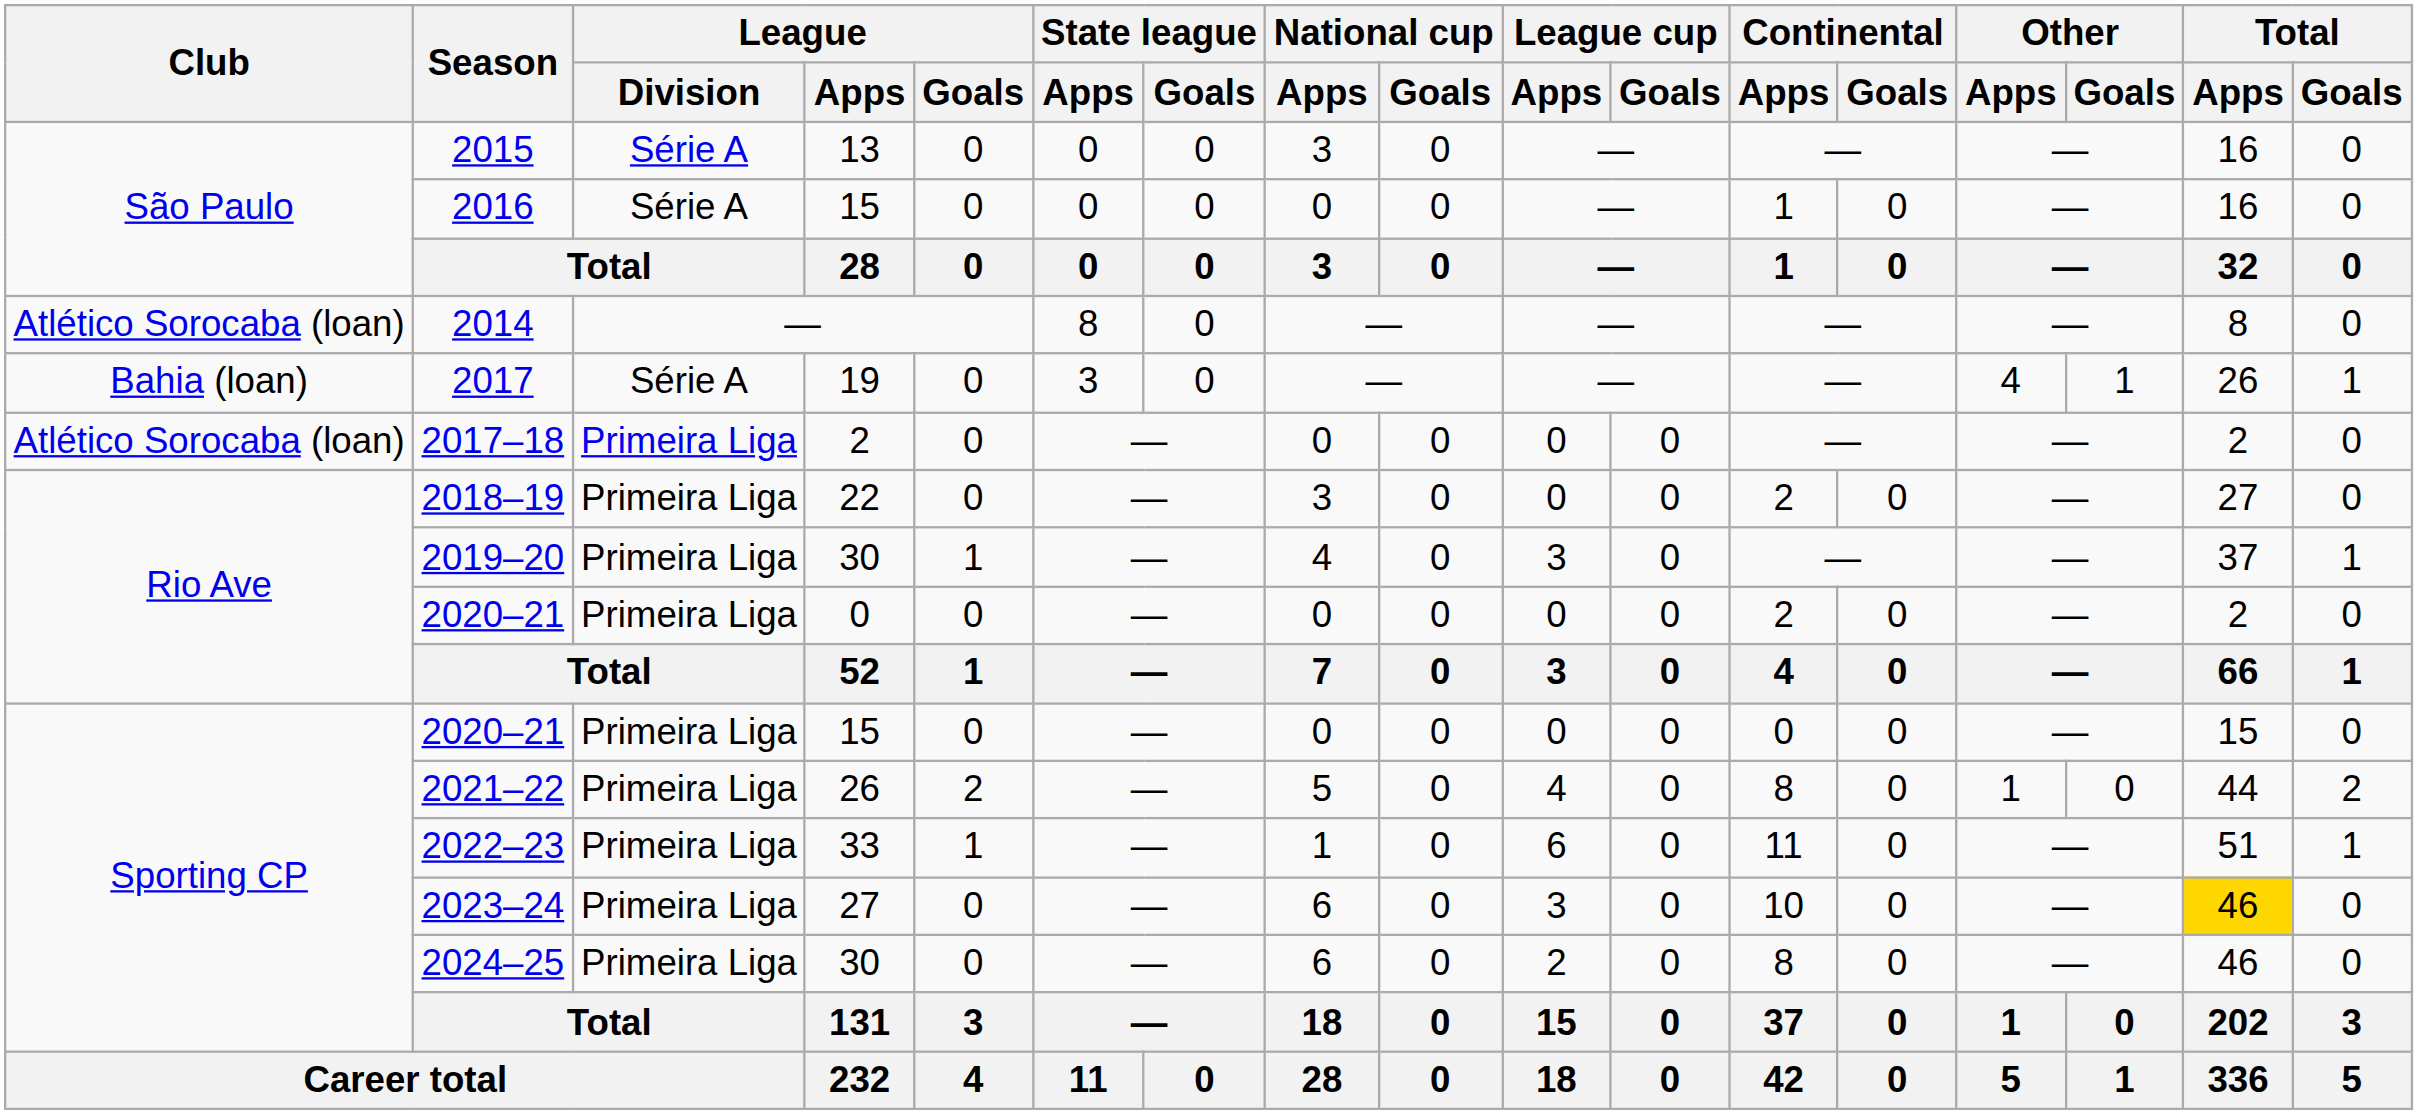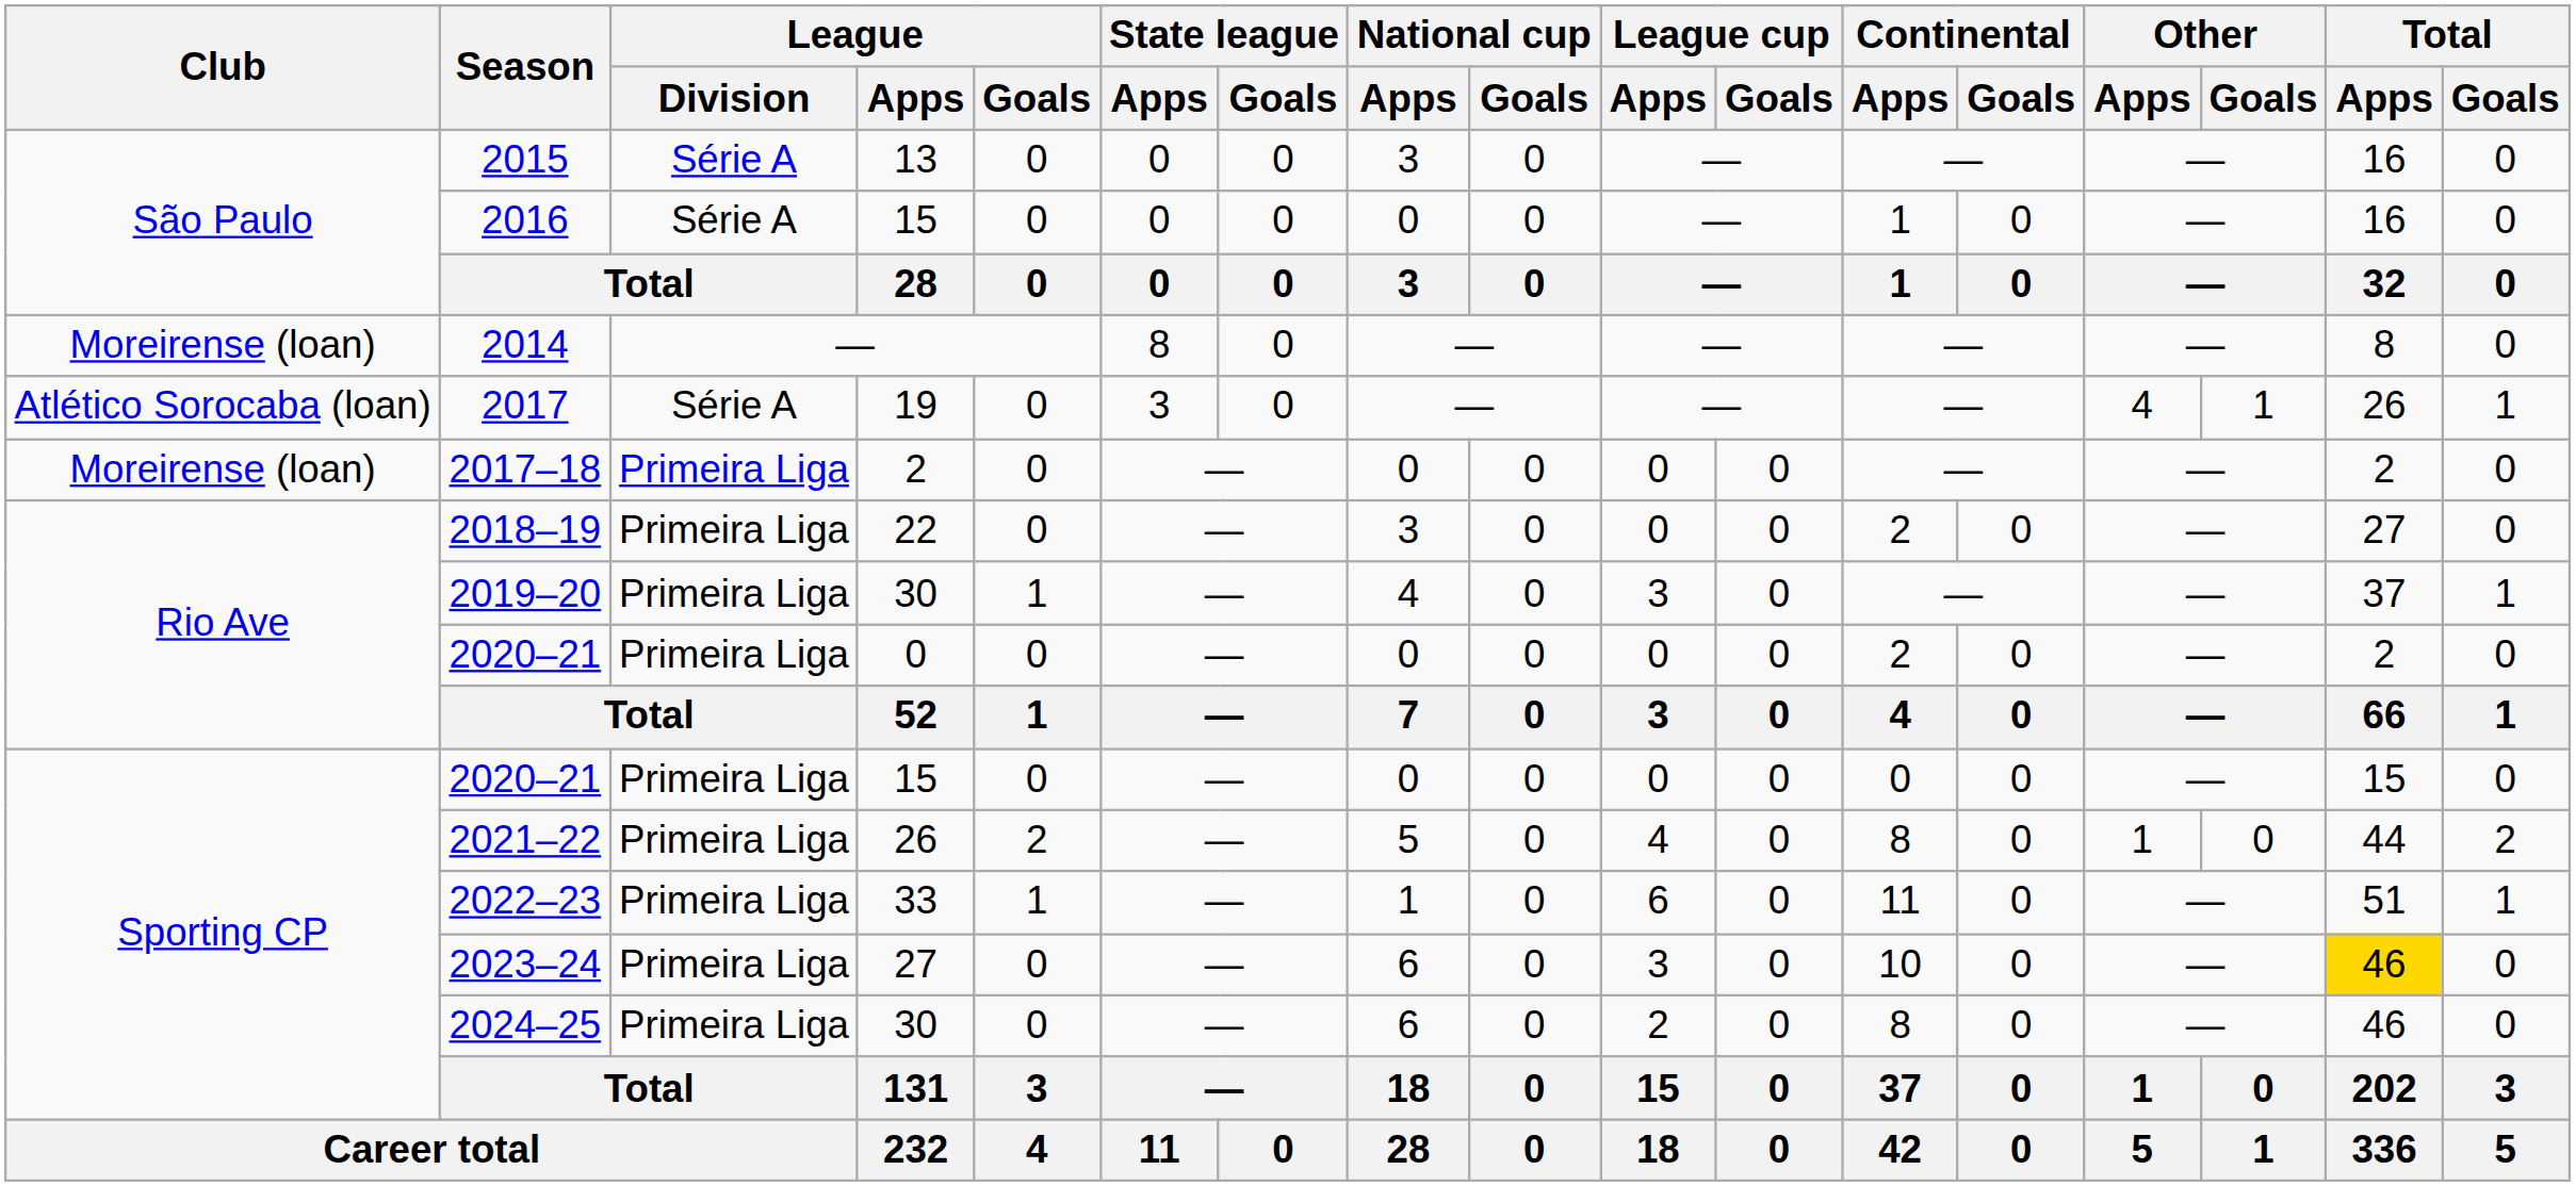2014 | Club: Atlético Sorocaba (loan) -> Moreirense (loan)
2017 | Club: Bahia (loan) -> Atlético Sorocaba (loan)
2017–18 | Club: Atlético Sorocaba (loan) -> Moreirense (loan)
